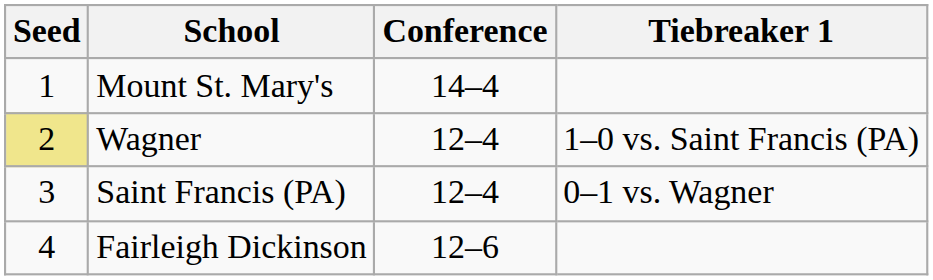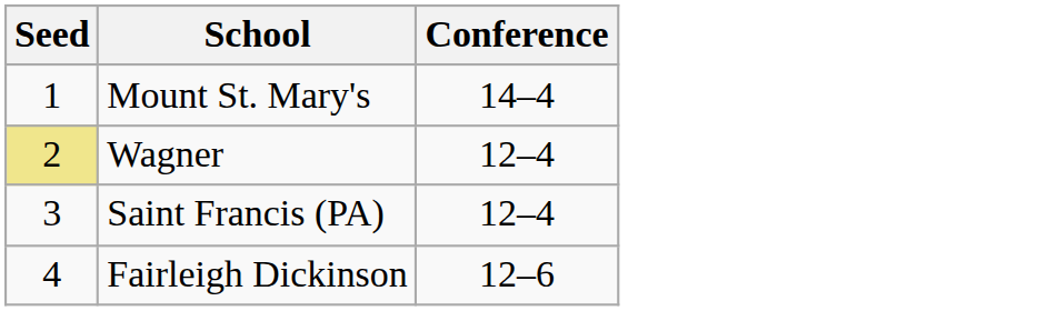- column: Tiebreaker 1 | 1–0 vs. Saint Francis (PA) | 0–1 vs. Wagner
